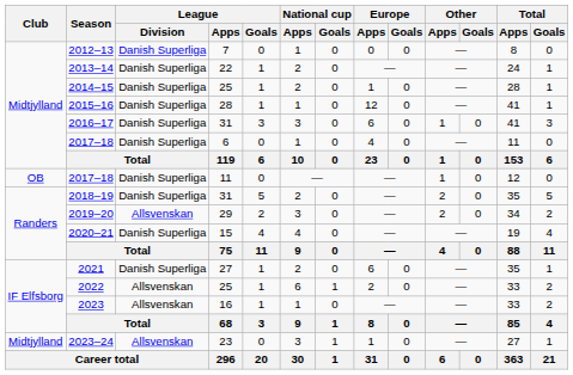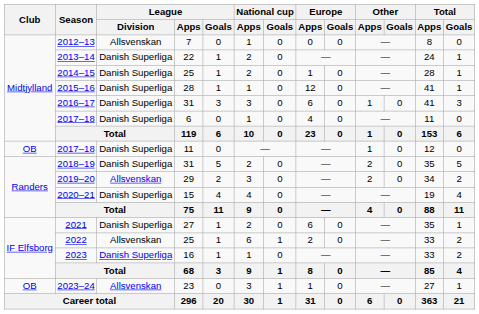2012–13 | League / Division: Danish Superliga -> Allsvenskan
2023 | League / Division: Allsvenskan -> Danish Superliga
2023–24 | Club: Midtjylland -> OB
